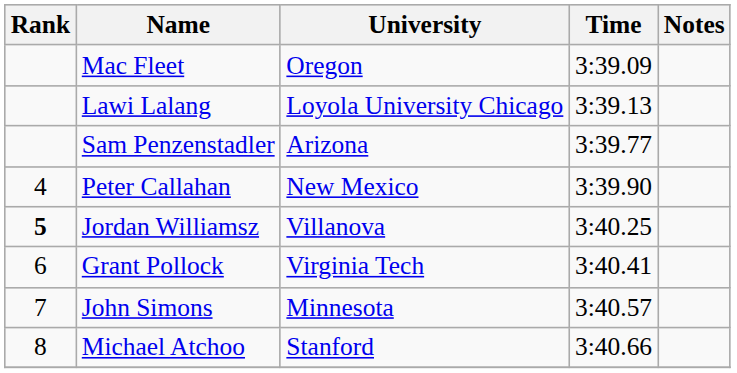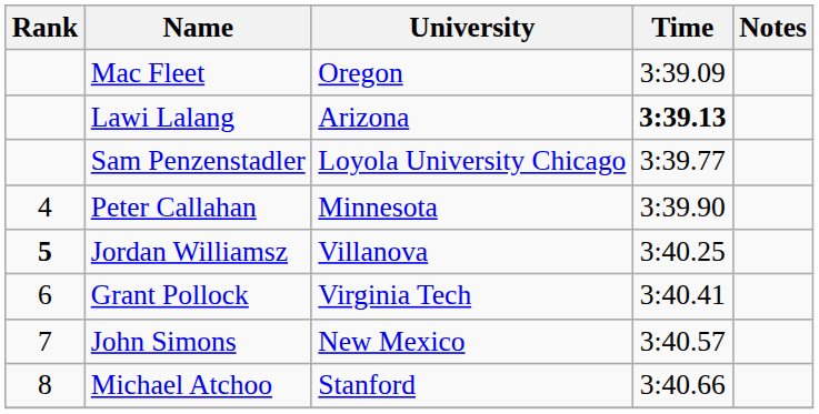Lawi Lalang | University: Loyola University Chicago -> Arizona
Lawi Lalang | Time: normal -> bold
Sam Penzenstadler | University: Arizona -> Loyola University Chicago
Peter Callahan | University: New Mexico -> Minnesota
John Simons | University: Minnesota -> New Mexico
